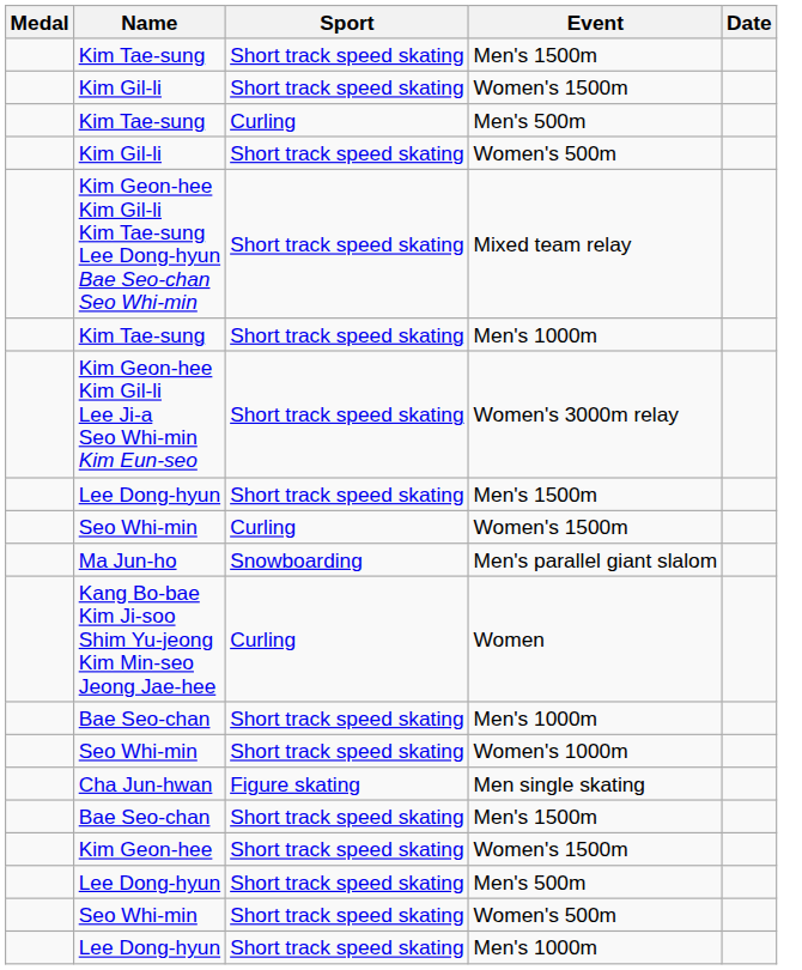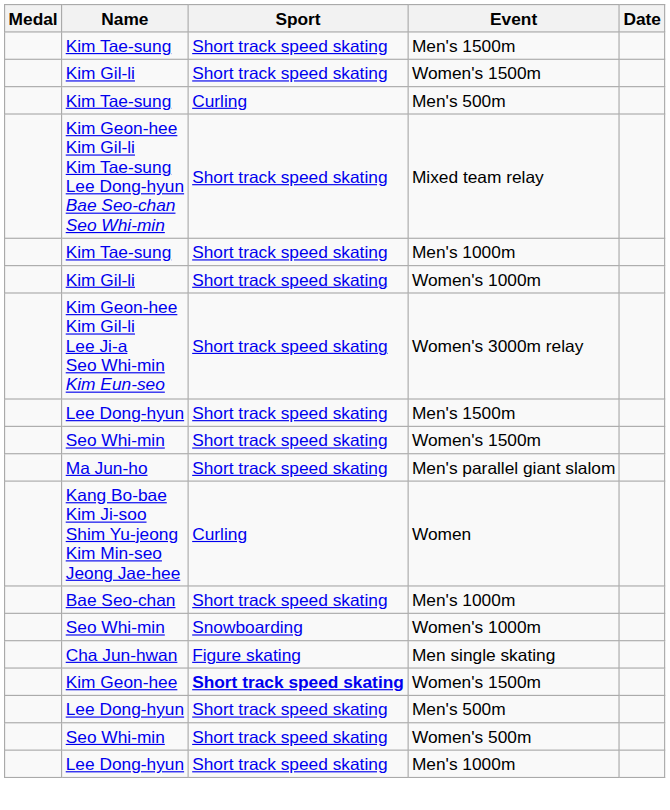- row: Kim Gil-li | Short track speed skating | Women's 500m
+ row: Kim Gil-li | Short track speed skating | Women's 1000m
Seo Whi-min / Women's 1500m | Sport: Curling -> Short track speed skating
Ma Jun-ho | Sport: Snowboarding -> Short track speed skating
Seo Whi-min / Women's 1000m | Sport: Short track speed skating -> Snowboarding
- row: Bae Seo-chan | Short track speed skating | Men's 1500m
Kim Geon-hee | Sport: normal -> bold
